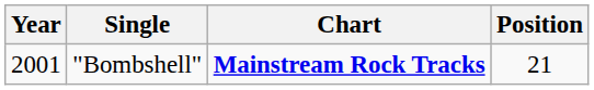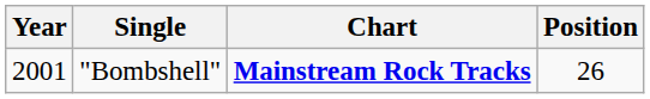"Bombshell" | Position: 21 -> 26
